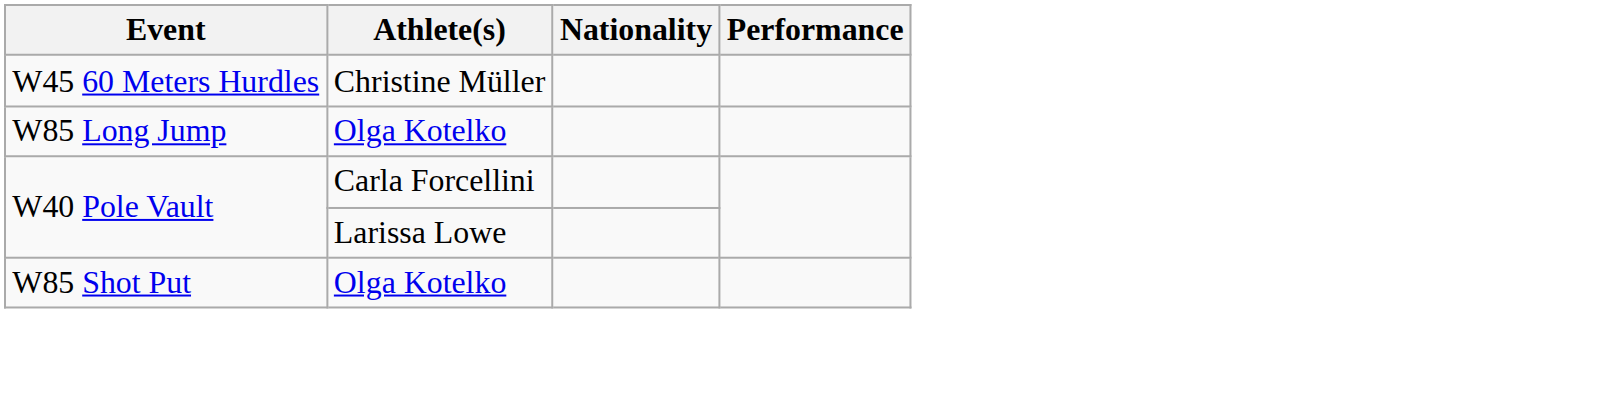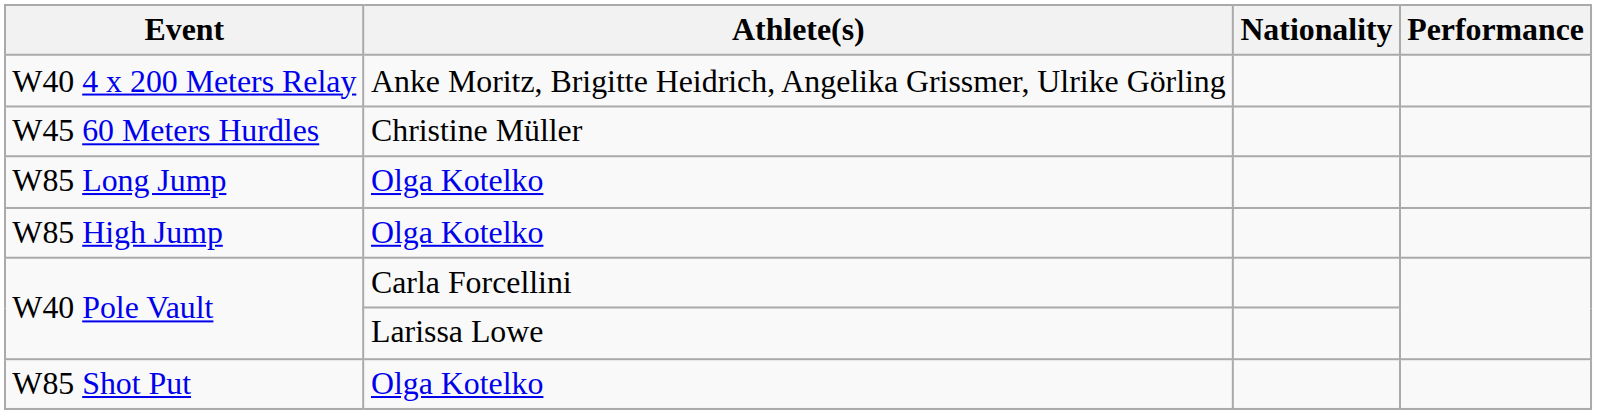+ row: W40 4 x 200 Meters Relay | Anke Moritz, Brigitte Heidrich, Angelika Grissmer, Ulrike Görling
+ row: W85 High Jump | Olga Kotelko
